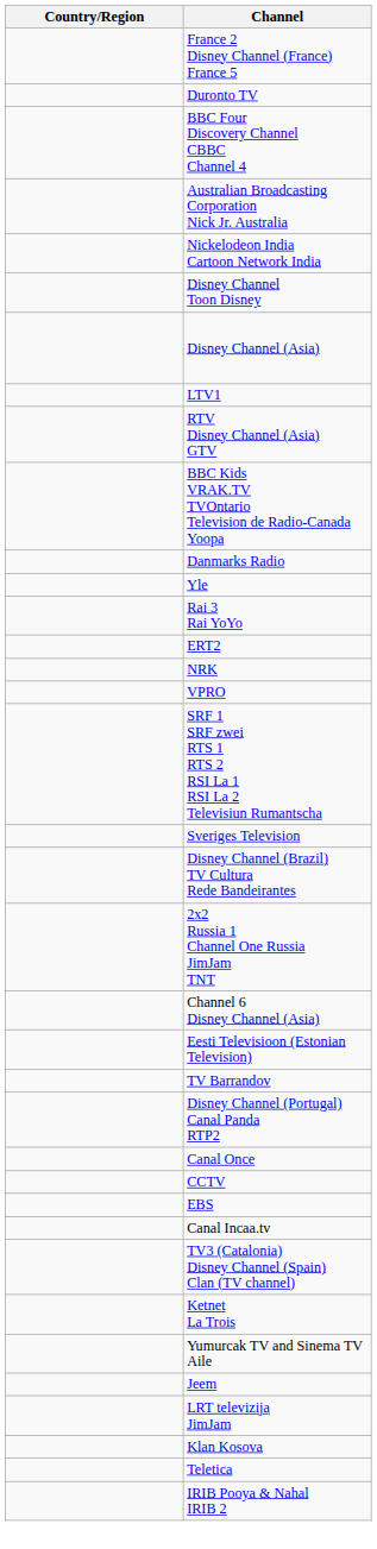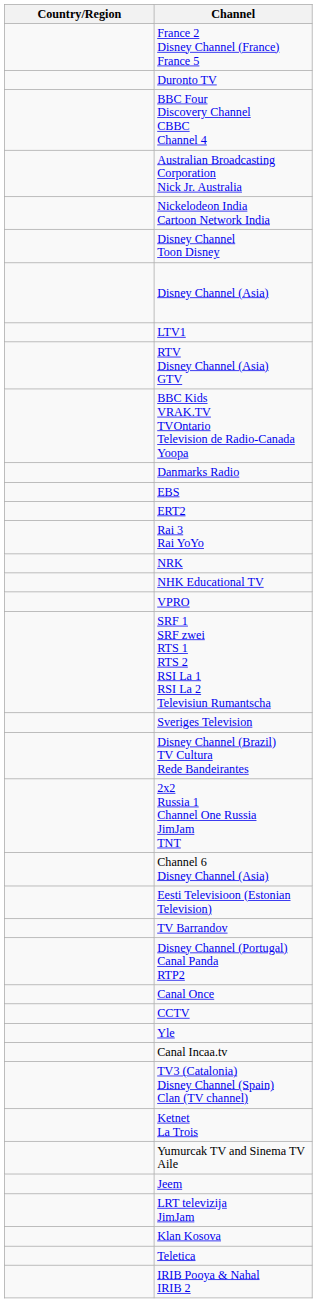rows swapped: Yle <-> EBS
rows swapped: ERT2 <-> Rai 3 Rai YoYo
+ row: NHK Educational TV
